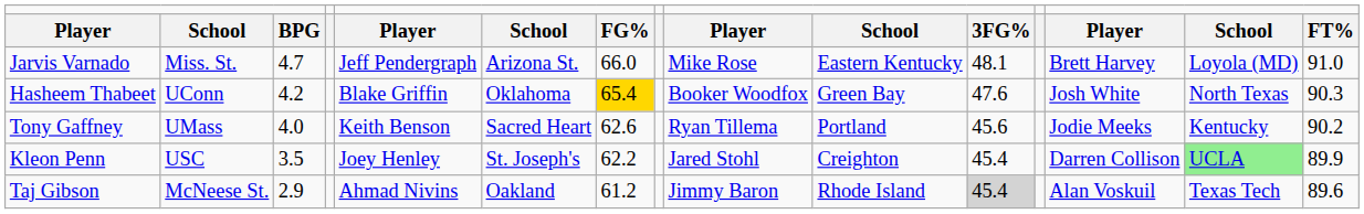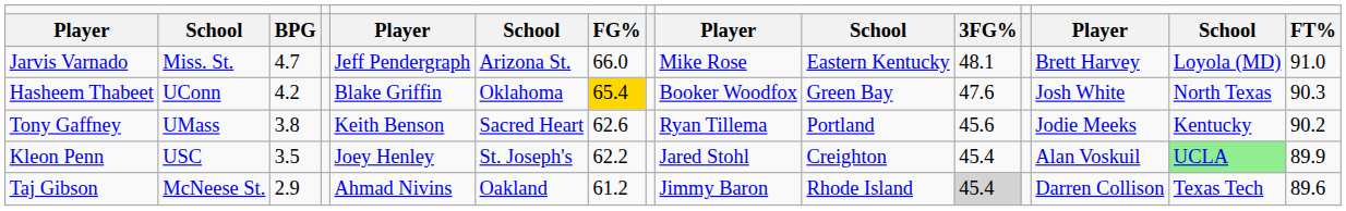Tony Gaffney | column 3: 4.0 -> 3.8
Kleon Penn | column 13: Darren Collison -> Alan Voskuil
Taj Gibson | column 13: Alan Voskuil -> Darren Collison
